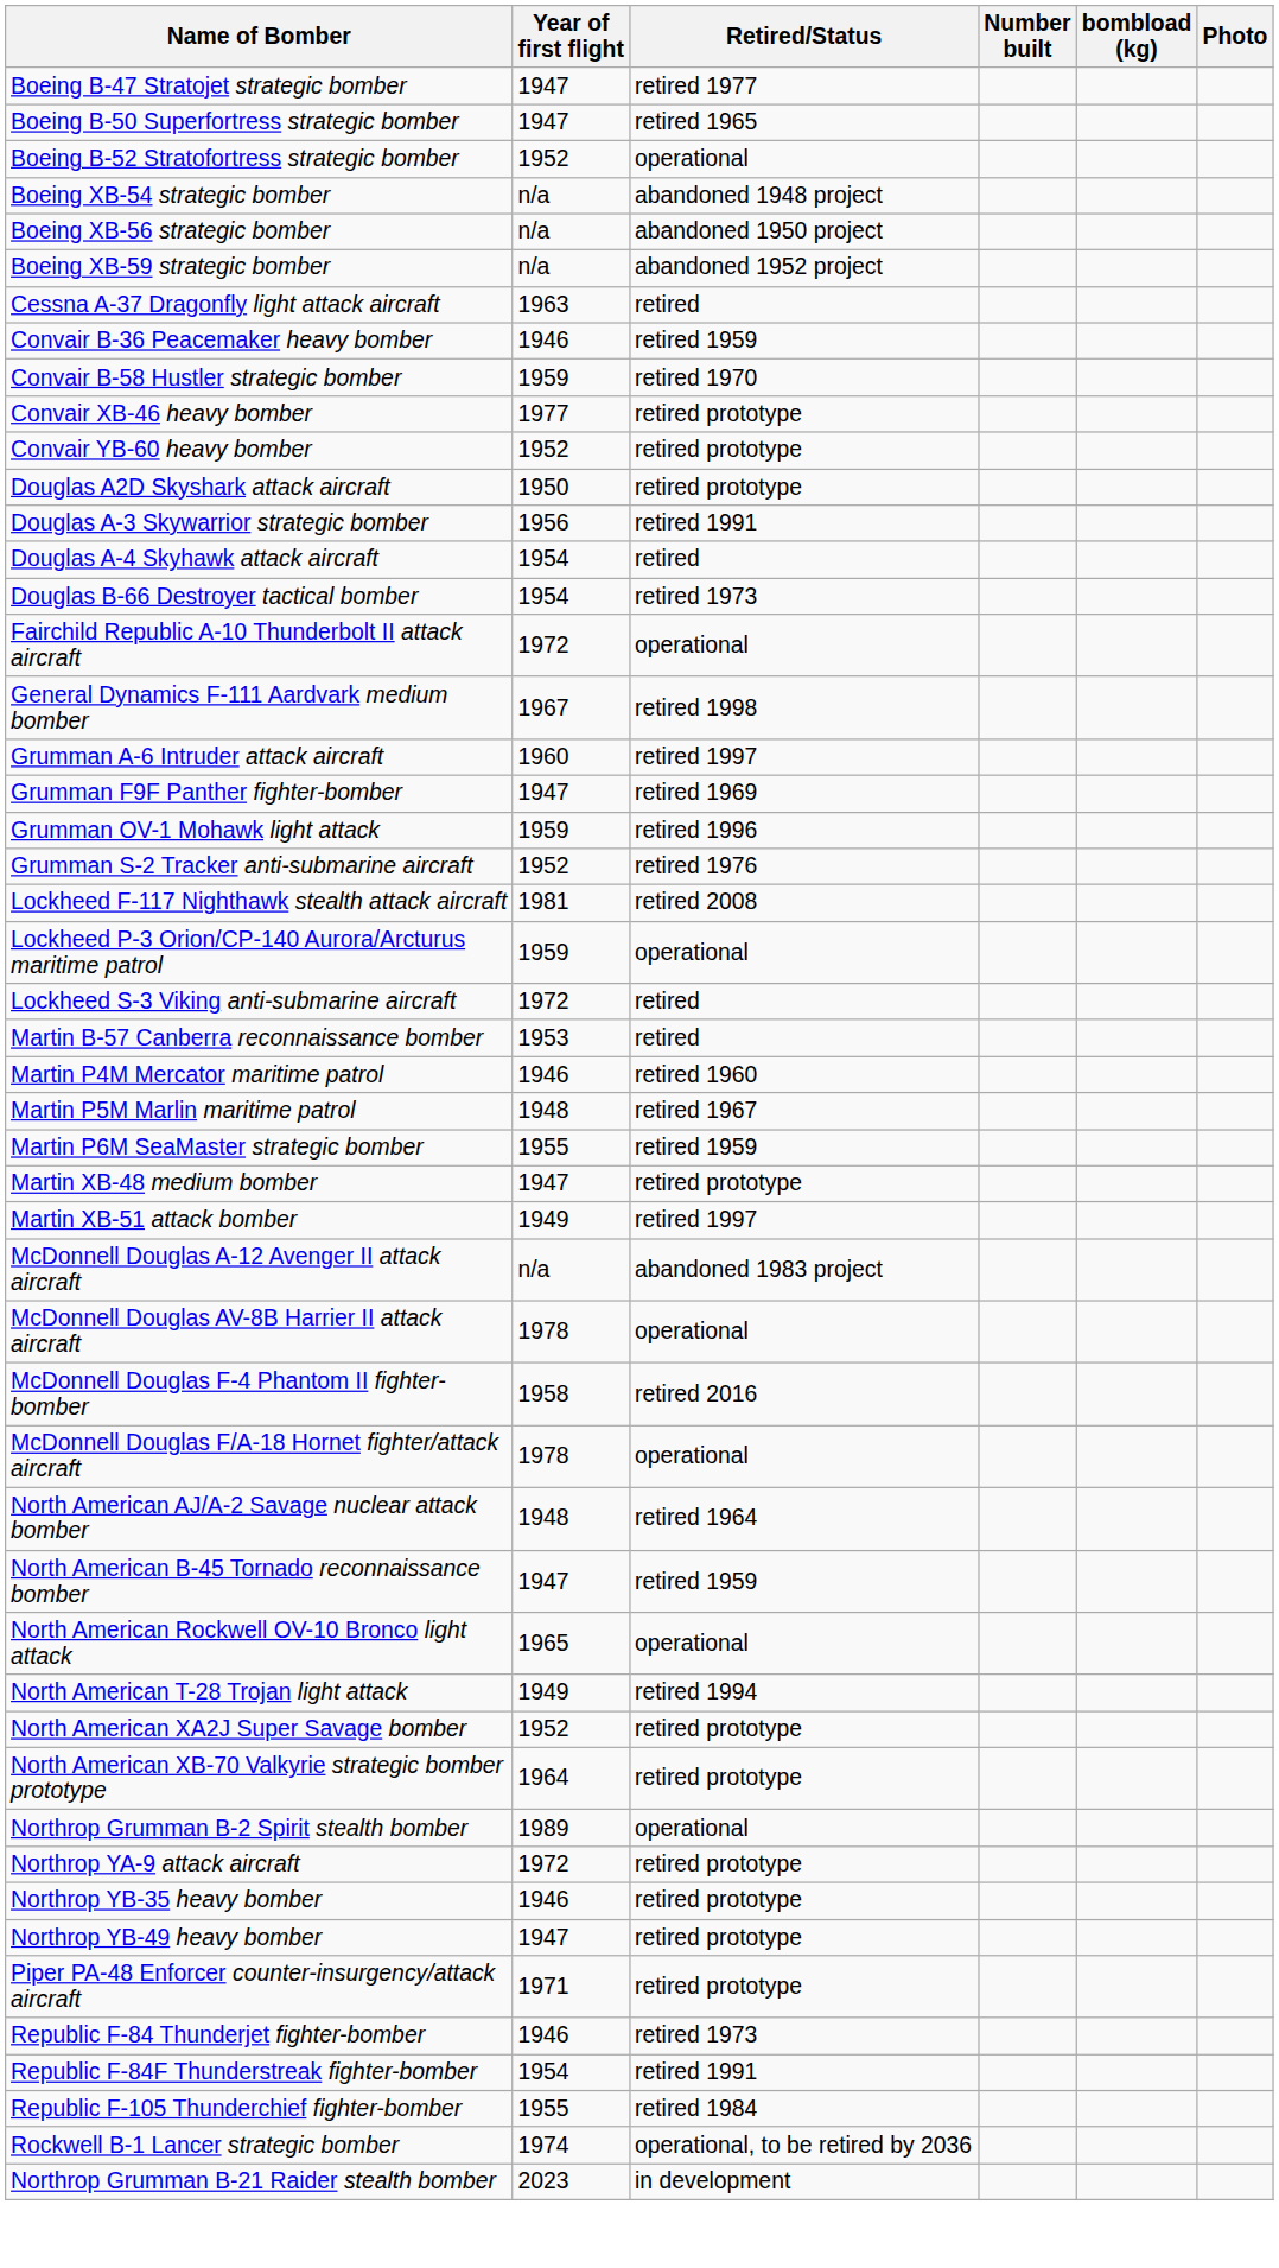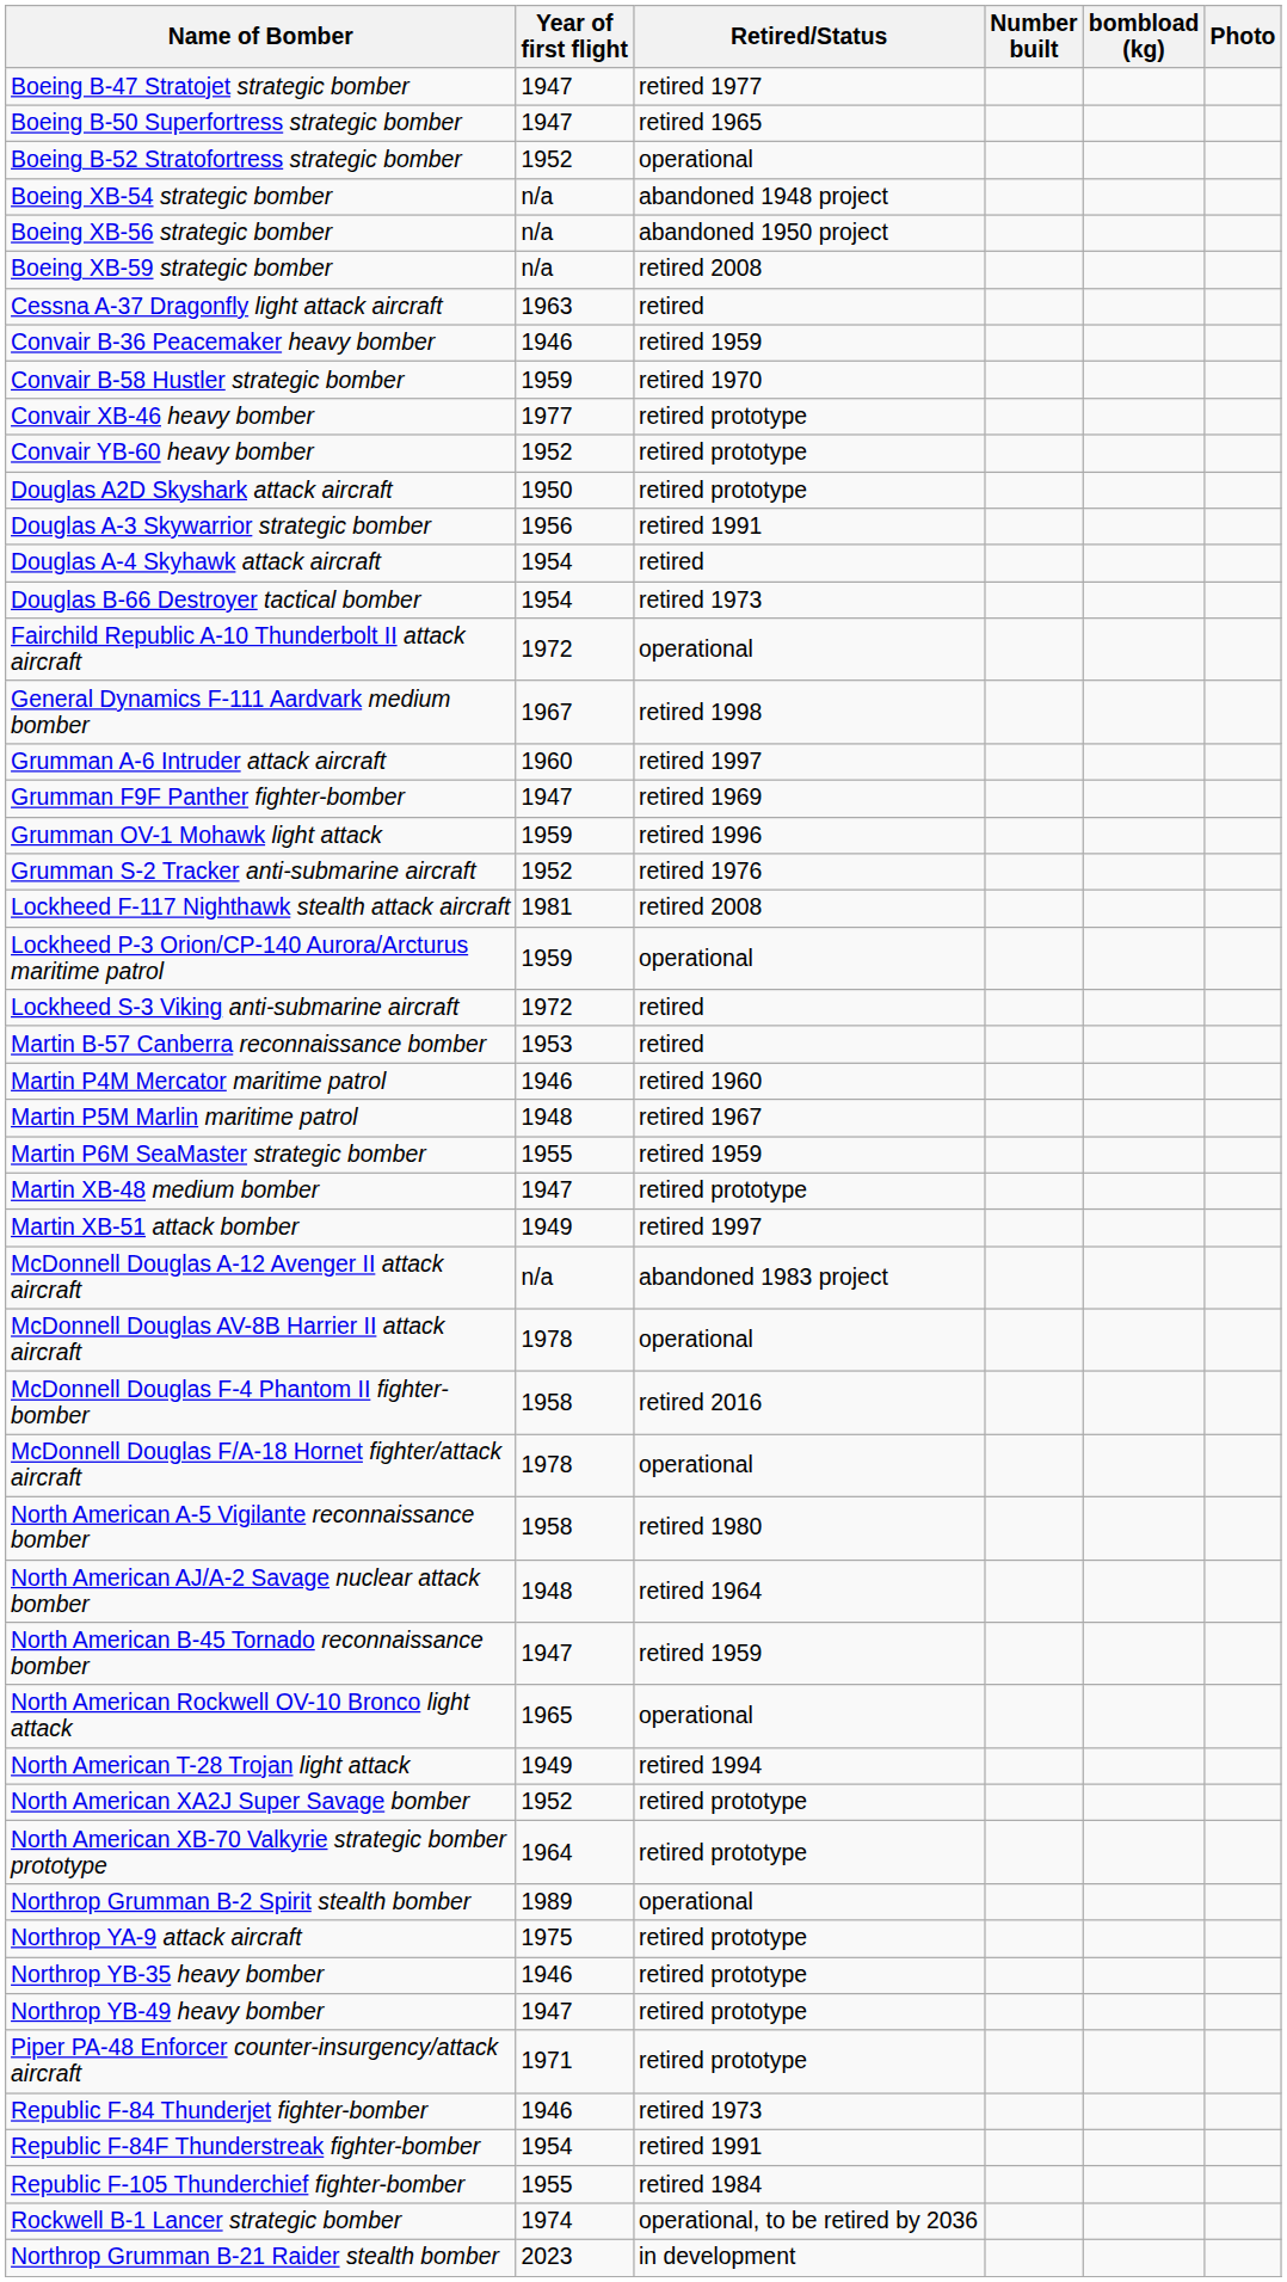Boeing XB-59 strategic bomber | Retired/Status: abandoned 1952 project -> retired 2008
+ row: North American A-5 Vigilante reconnaissance bomber | 1958 | retired 1980
Northrop YA-9 attack aircraft | Year of first flight: 1972 -> 1975
